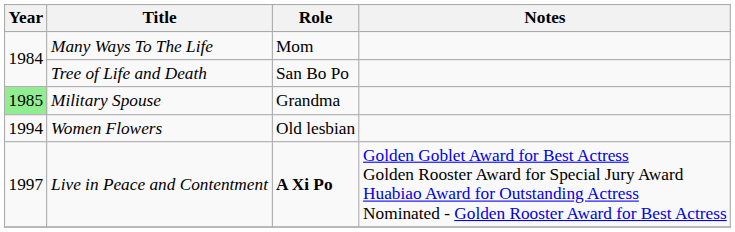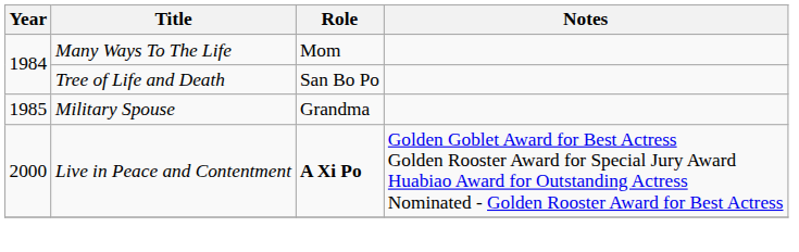Military Spouse | Year: lightgreen background -> no background
- row: 1994 | Women Flowers | Old lesbian
Live in Peace and Contentment | Year: 1997 -> 2000
